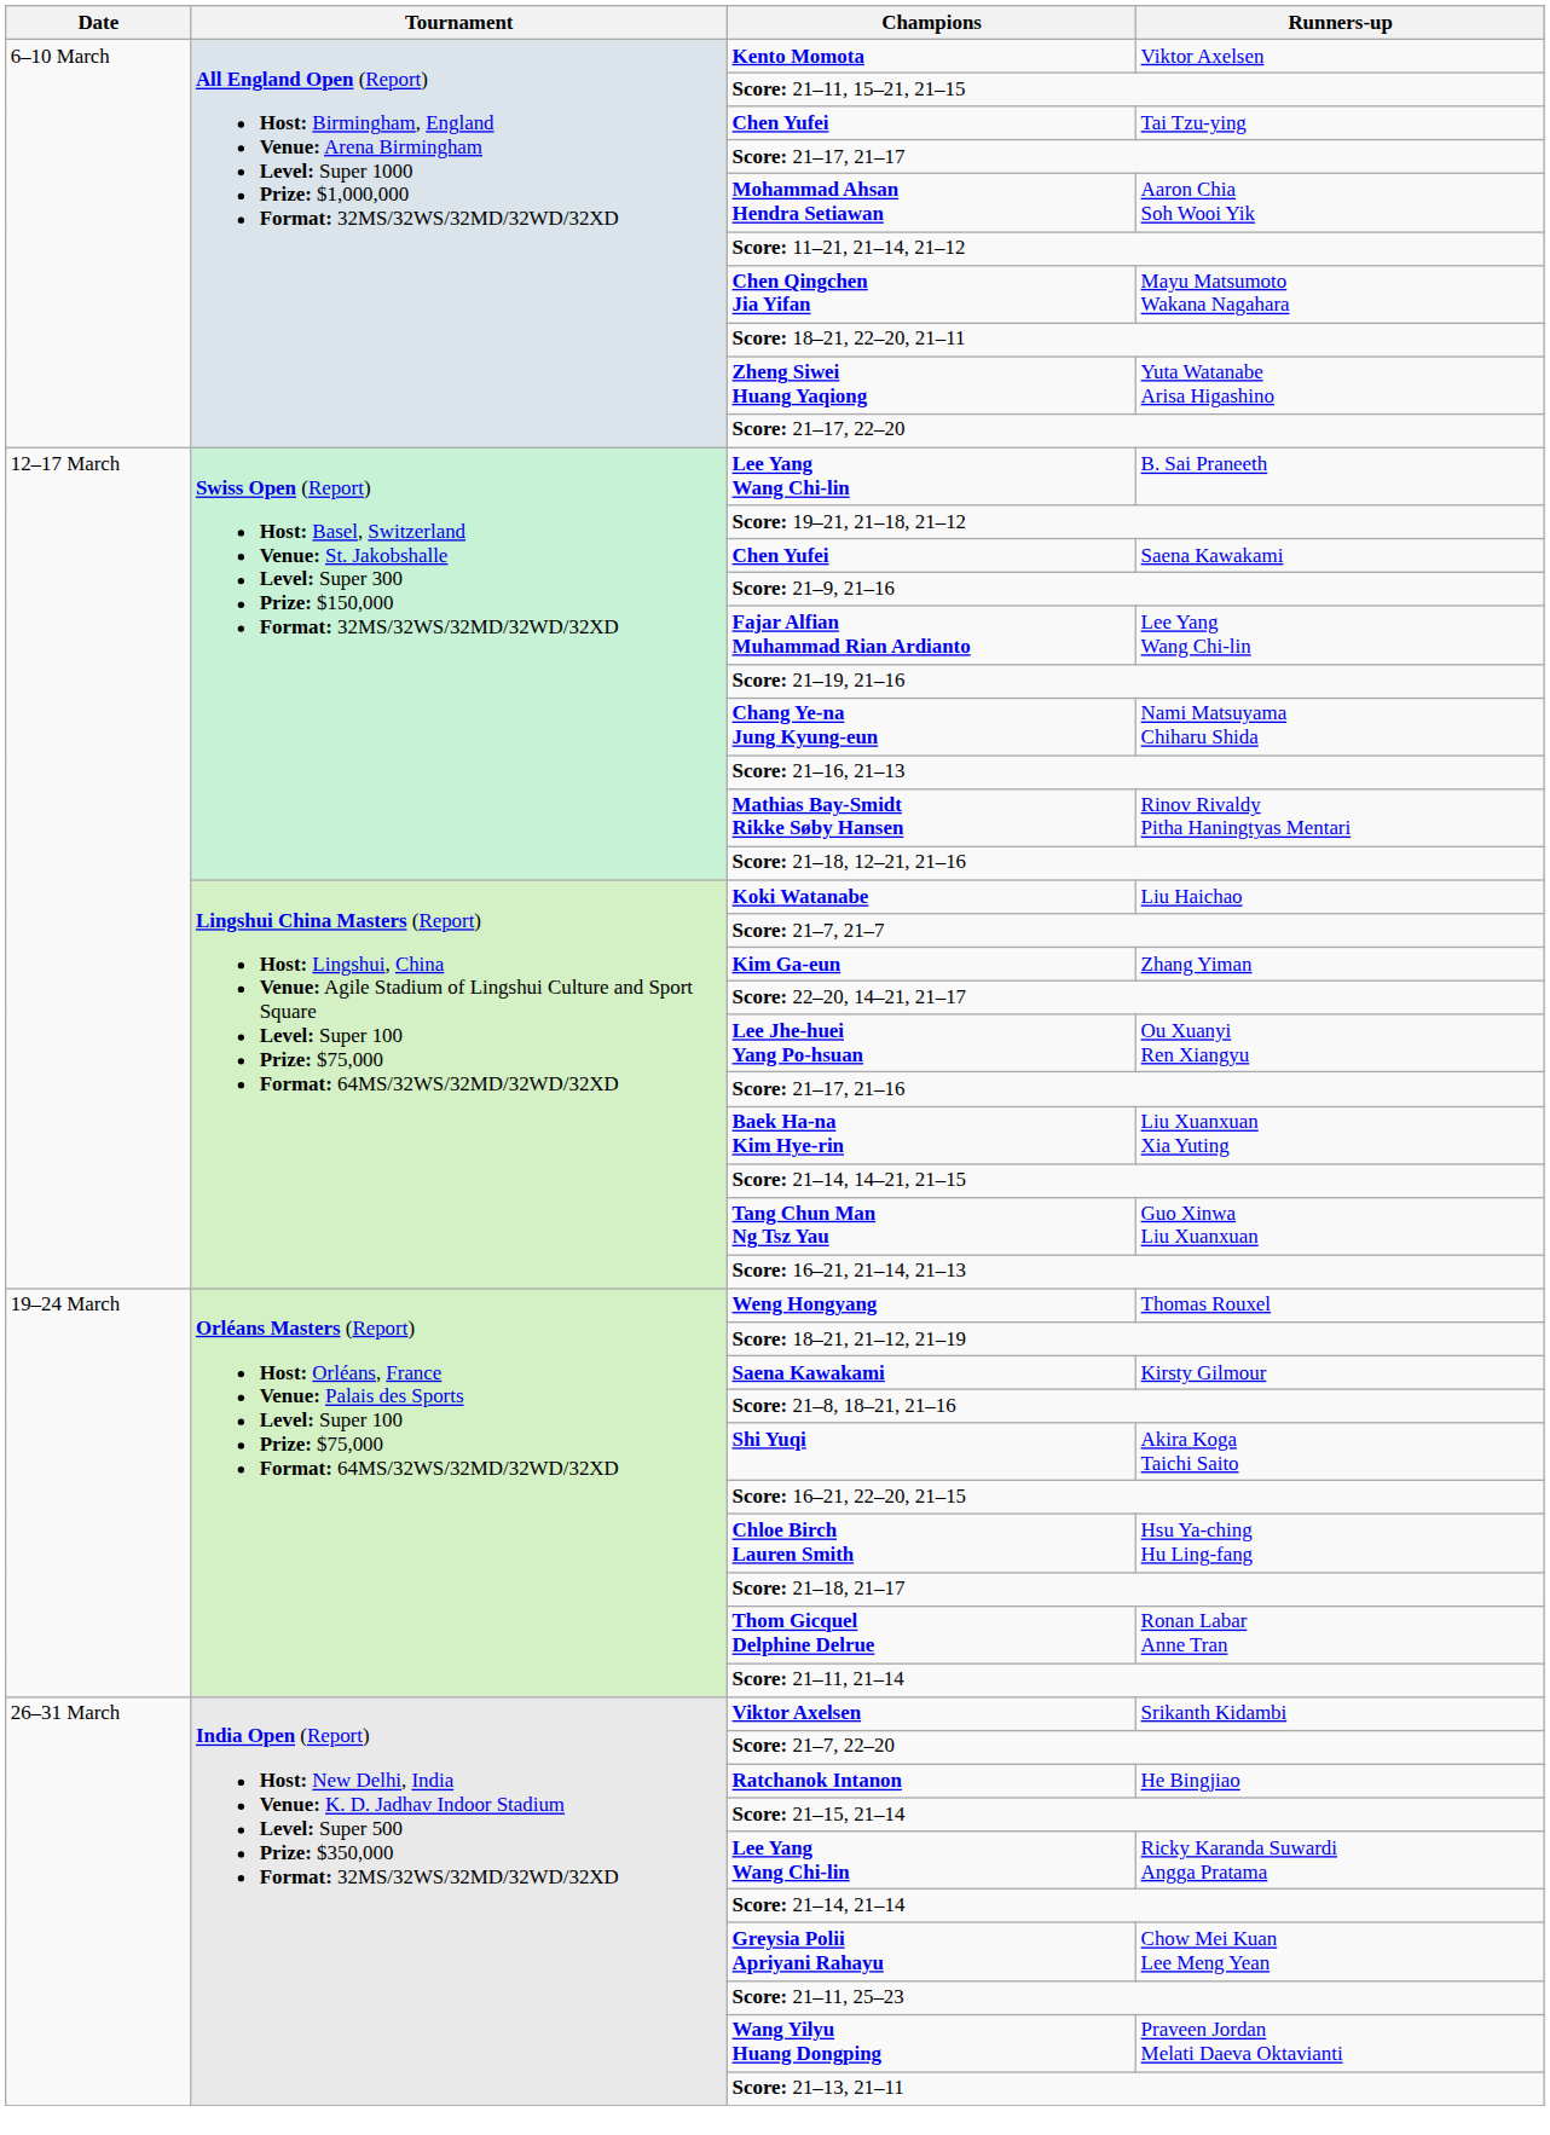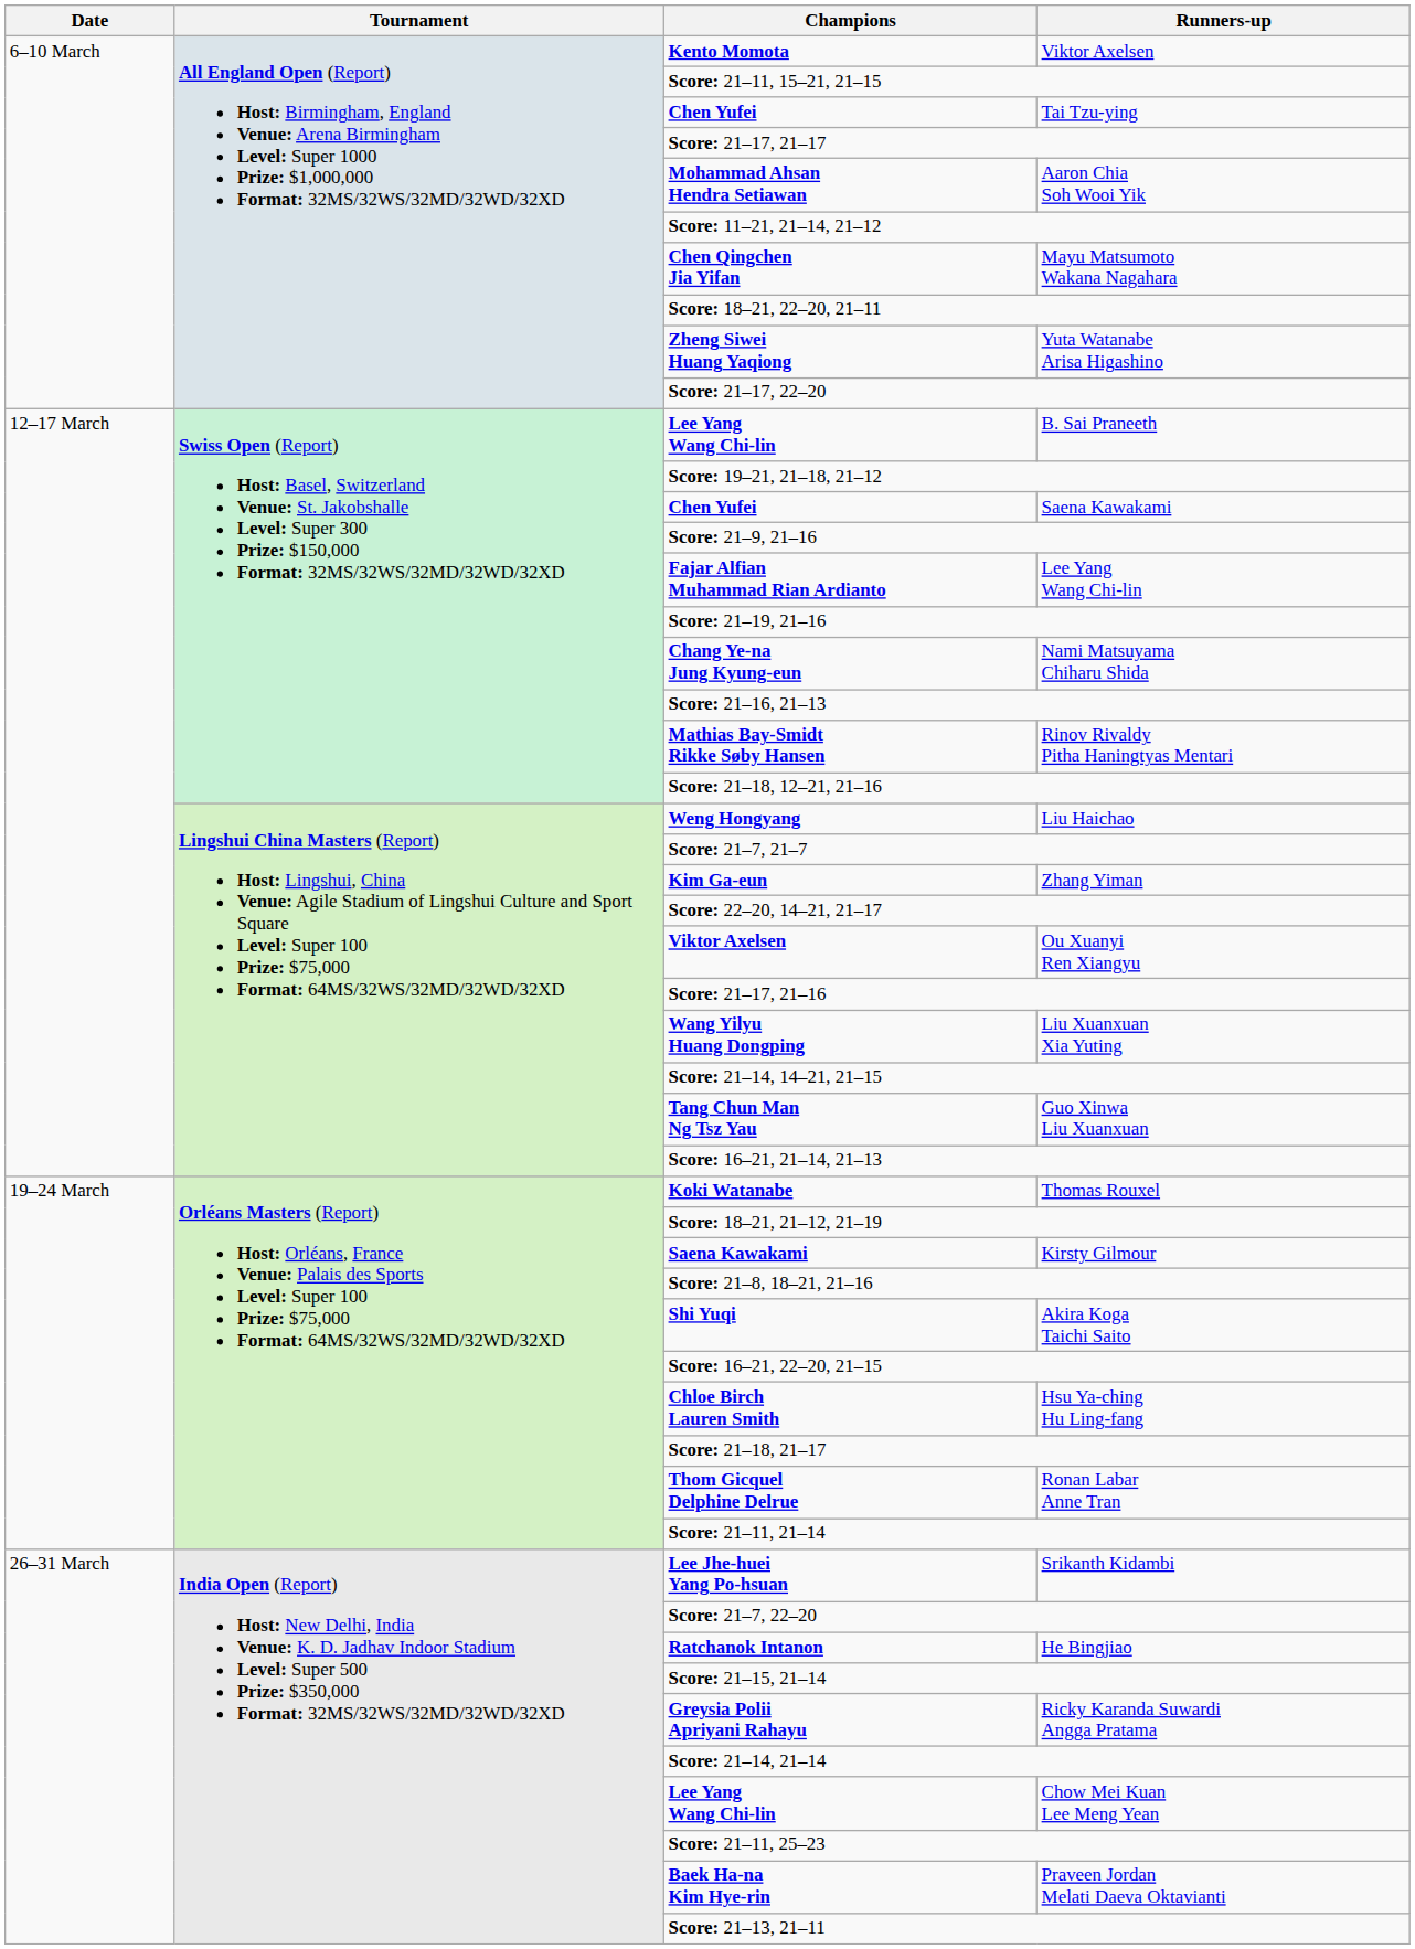Liu Haichao | Champions: Koki Watanabe -> Weng Hongyang
Ou Xuanyi Ren Xiangyu | Champions: Lee Jhe-huei Yang Po-hsuan -> Viktor Axelsen
Liu Xuanxuan Xia Yuting | Champions: Baek Ha-na Kim Hye-rin -> Wang Yilyu Huang Dongping
Thomas Rouxel | Champions: Weng Hongyang -> Koki Watanabe
Srikanth Kidambi | Champions: Viktor Axelsen -> Lee Jhe-huei Yang Po-hsuan
Ricky Karanda Suwardi Angga Pratama | Champions: Lee Yang Wang Chi-lin -> Greysia Polii Apriyani Rahayu
Chow Mei Kuan Lee Meng Yean | Champions: Greysia Polii Apriyani Rahayu -> Lee Yang Wang Chi-lin
Praveen Jordan Melati Daeva Oktavianti | Champions: Wang Yilyu Huang Dongping -> Baek Ha-na Kim Hye-rin
